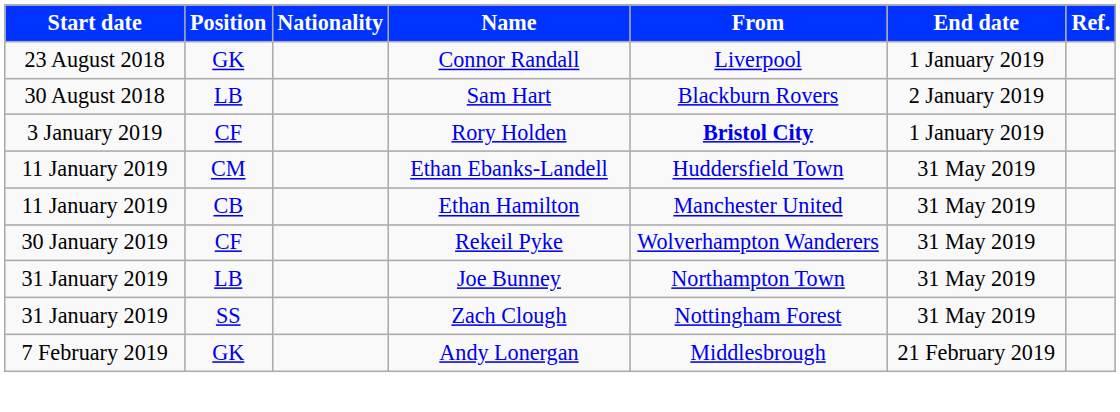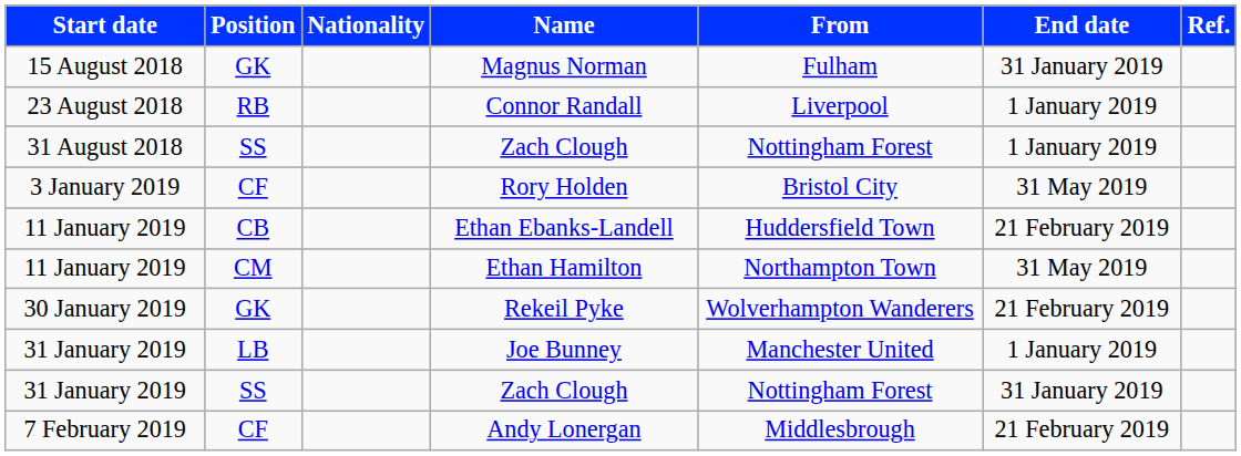+ row: 15 August 2018 | GK | Magnus Norman | Fulham | 31 January 2019
Connor Randall | Position: GK -> RB
- row: 30 August 2018 | LB | Sam Hart | Blackburn Rovers | 2 January 2019
+ row: 31 August 2018 | SS | Zach Clough | Nottingham Forest | 1 January 2019
Rory Holden | From: bold -> normal
Rory Holden | End date: 1 January 2019 -> 31 May 2019
Ethan Ebanks-Landell | Position: CM -> CB
Ethan Ebanks-Landell | End date: 31 May 2019 -> 21 February 2019
Ethan Hamilton | Position: CB -> CM
Ethan Hamilton | From: Manchester United -> Northampton Town
Rekeil Pyke | Position: CF -> GK
Rekeil Pyke | End date: 31 May 2019 -> 21 February 2019
Joe Bunney | From: Northampton Town -> Manchester United
Joe Bunney | End date: 31 May 2019 -> 1 January 2019
31 January 2019 / Zach Clough | End date: 31 May 2019 -> 31 January 2019
Andy Lonergan | Position: GK -> CF
